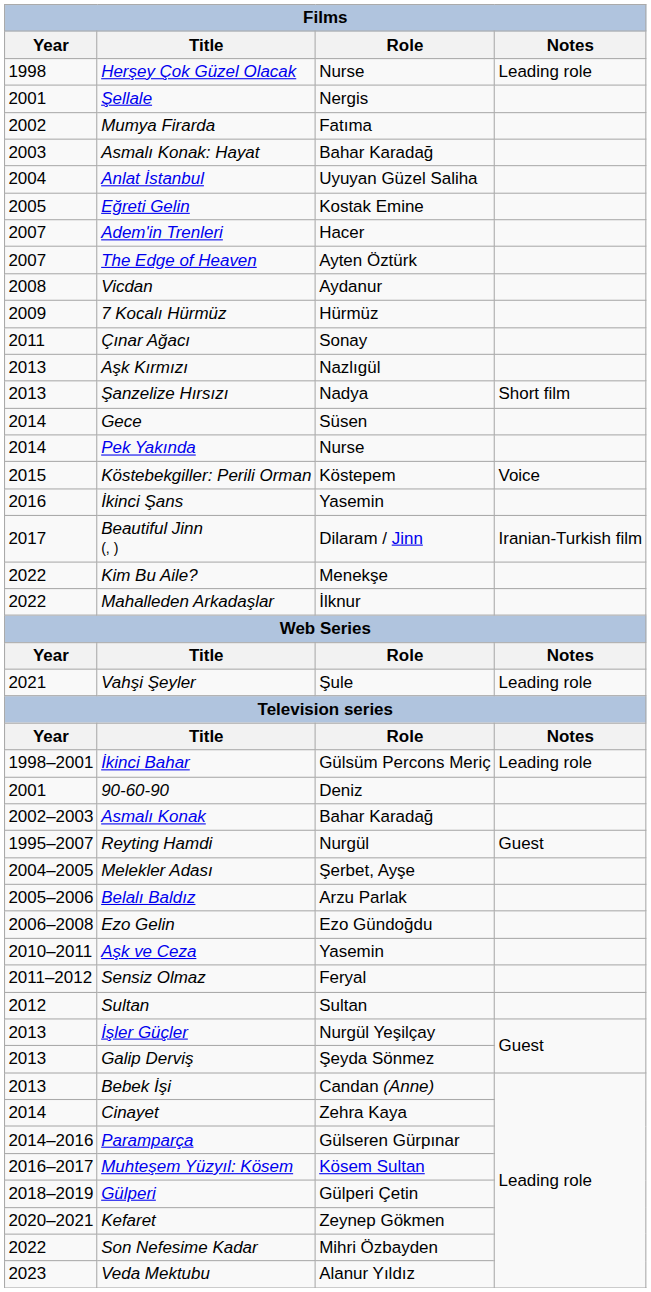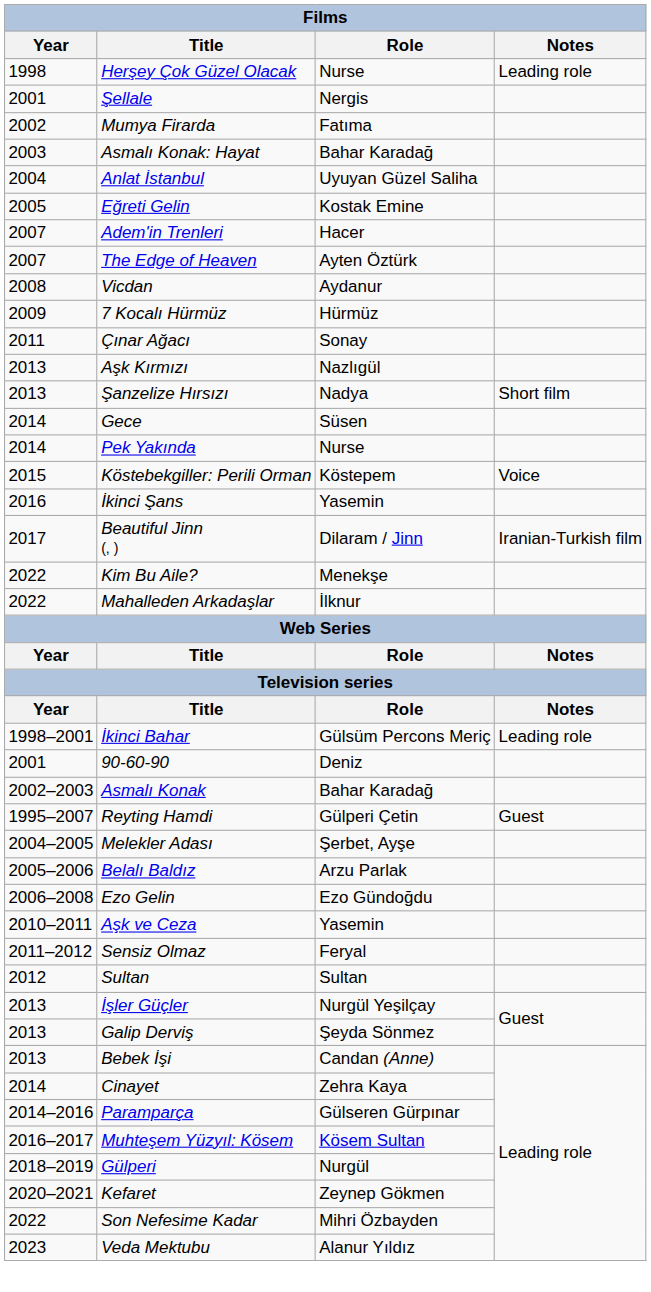- row: 2021 | Vahşi Şeyler | Şule | Leading role
Reyting Hamdi | Role: Nurgül -> Gülperi Çetin
Gülperi | Role: Gülperi Çetin -> Nurgül
